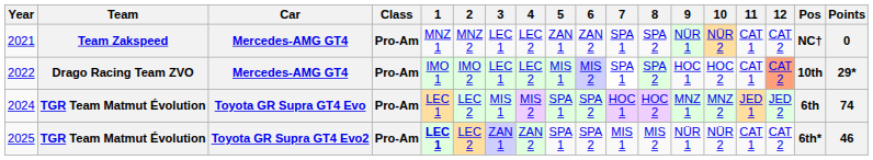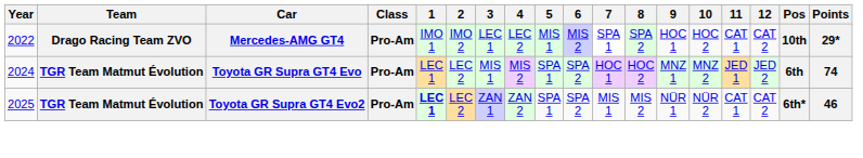- row: 2021 | Team Zakspeed | Mercedes-AMG GT4 | Pro-Am | MNZ 1 | MNZ 2 | LEC 1 | LEC 2 | ZAN 1 | ZAN 2 | SPA 1 | SPA 2 | NÜR 1 | NÜR 2 | CAT 1 | CAT 2 | NC† | 0
2022 | 12: lightsalmon background -> no background
